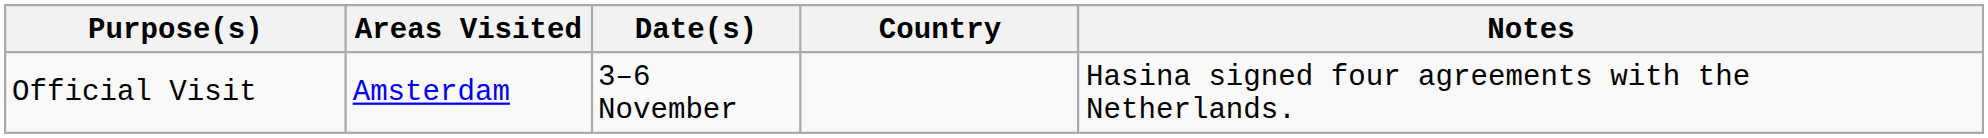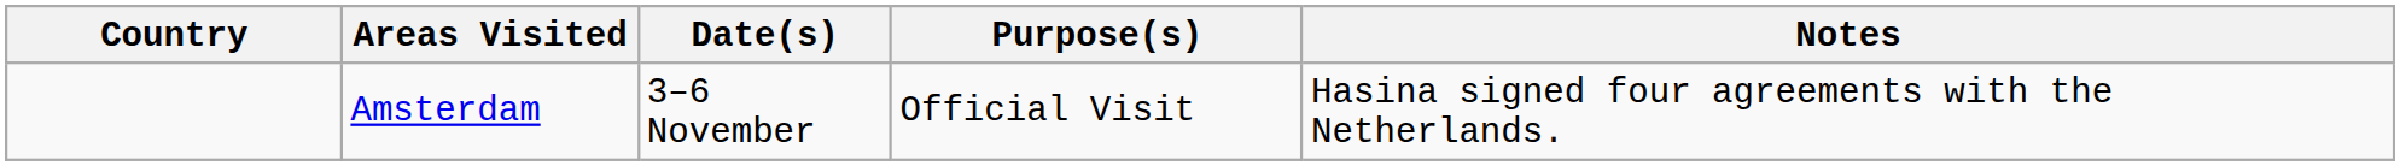columns swapped: Country <-> Purpose(s)
